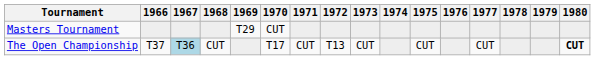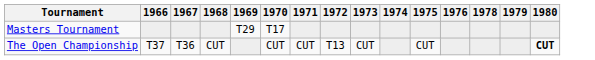- column: 1977 | CUT
Masters Tournament | 1970: CUT -> T17
The Open Championship | 1967: lightblue background -> no background
The Open Championship | 1970: T17 -> CUT
